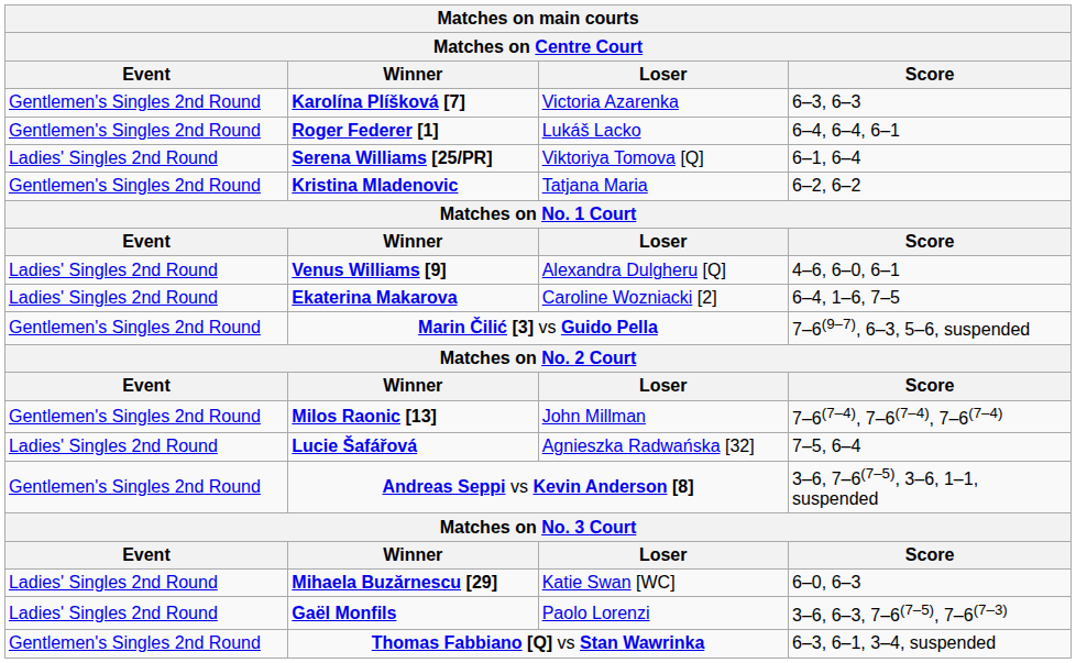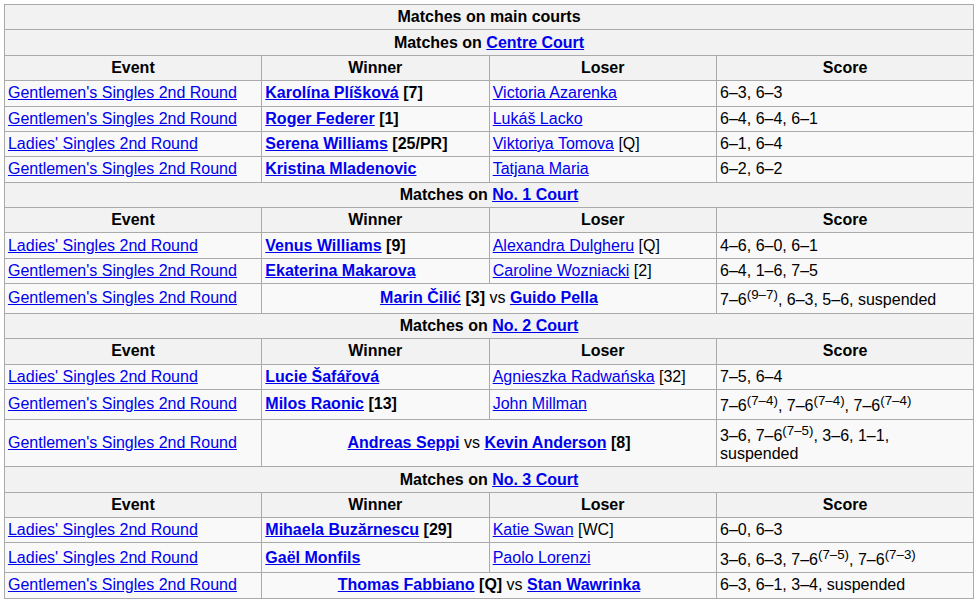Ekaterina Makarova | Event: Ladies' Singles 2nd Round -> Gentlemen's Singles 2nd Round
rows swapped: Milos Raonic [13] <-> Lucie Šafářová
